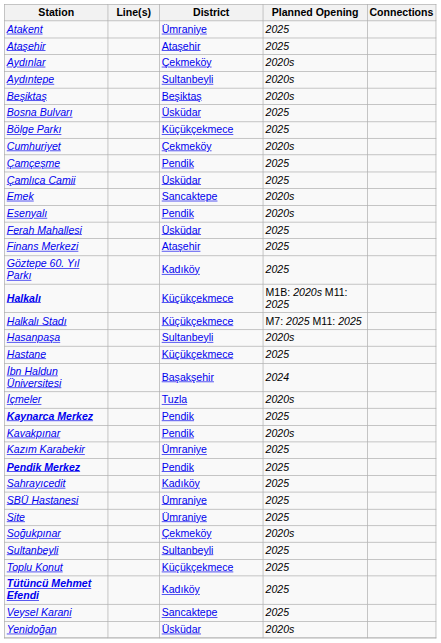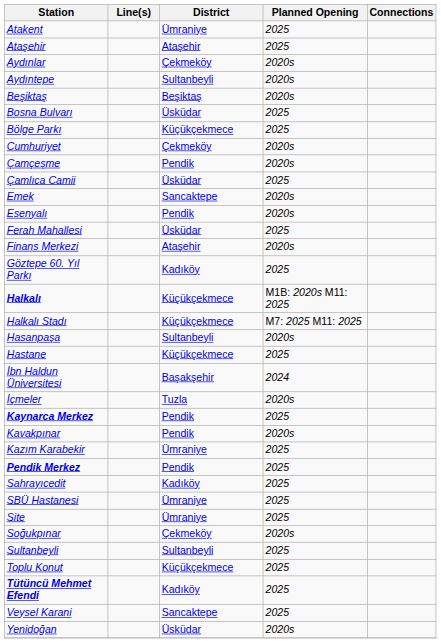Çamçeşme | Planned Opening: 2025 -> 2020s
Finans Merkezi | Planned Opening: 2025 -> 2020s
